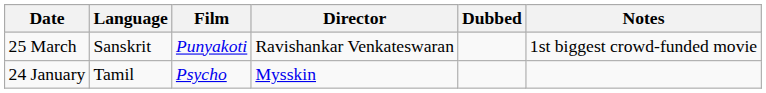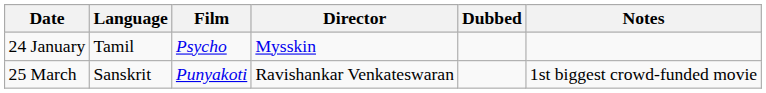rows swapped: 24 January <-> 25 March
